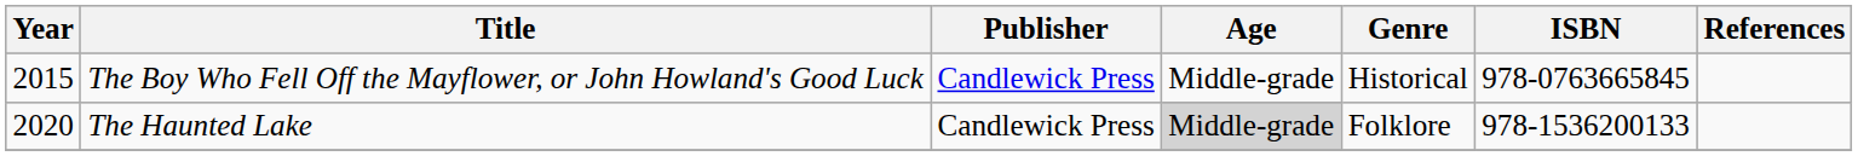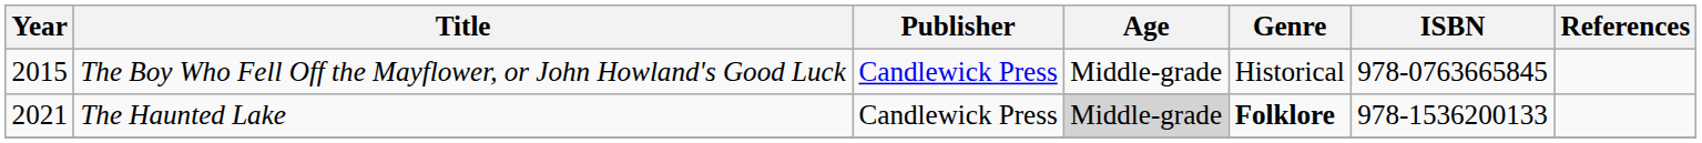The Haunted Lake | Year: 2020 -> 2021
The Haunted Lake | Genre: normal -> bold
